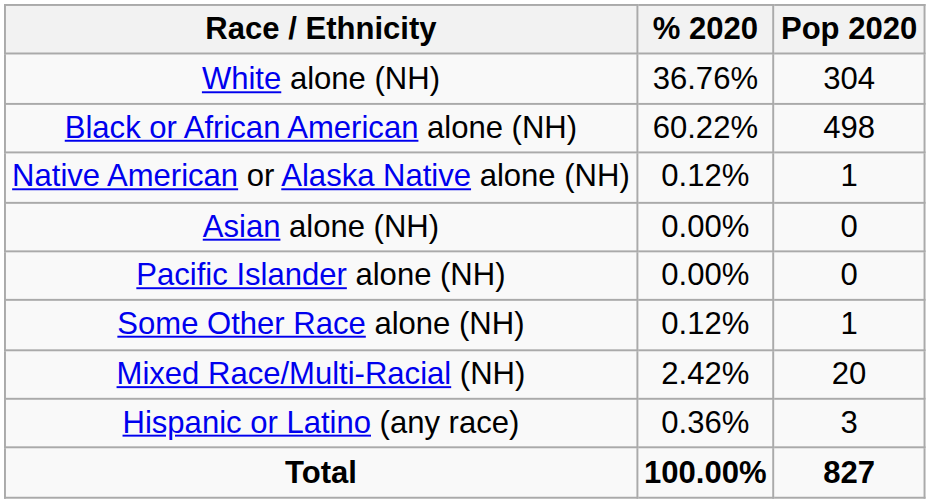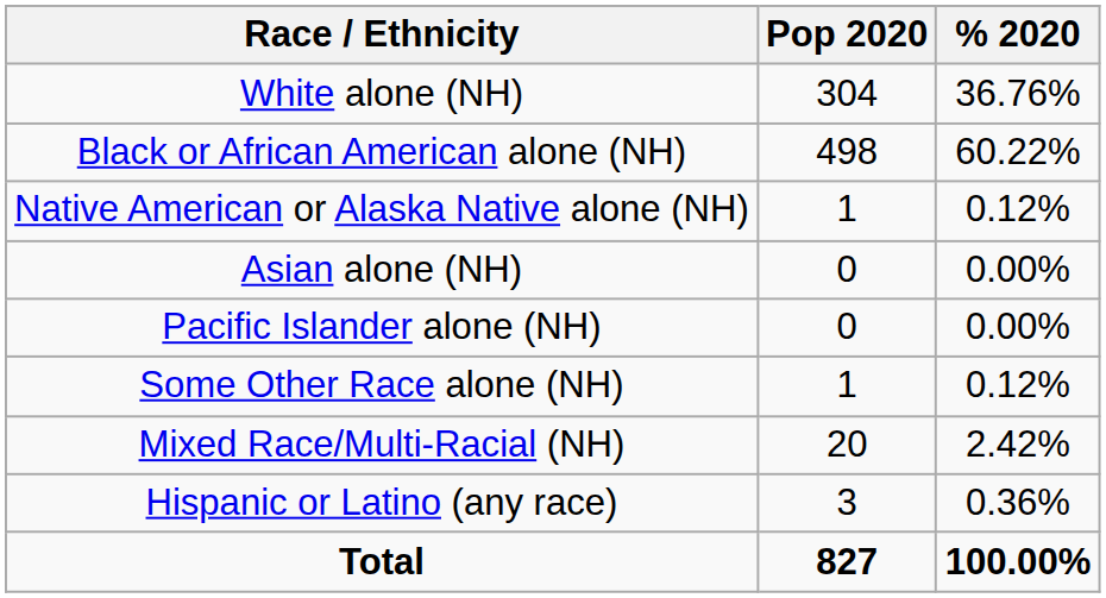columns swapped: Pop 2020 <-> % 2020
